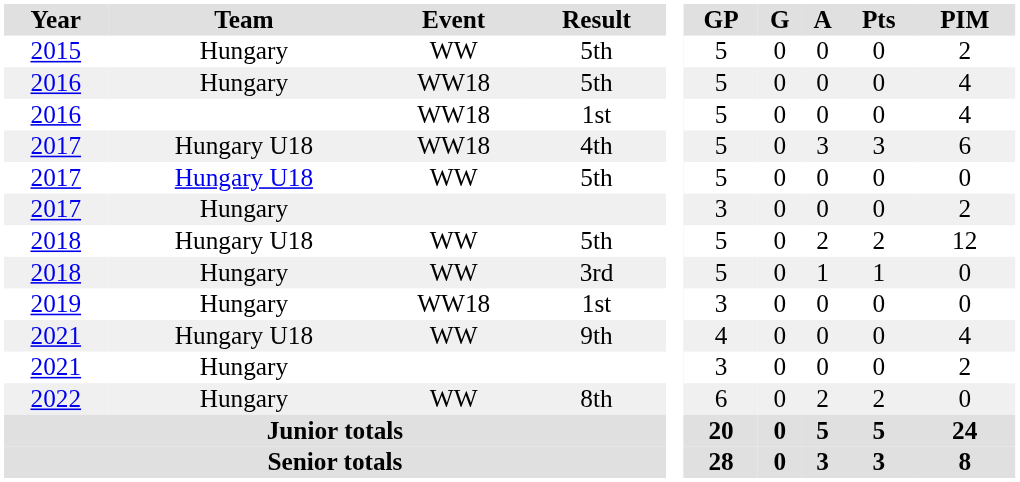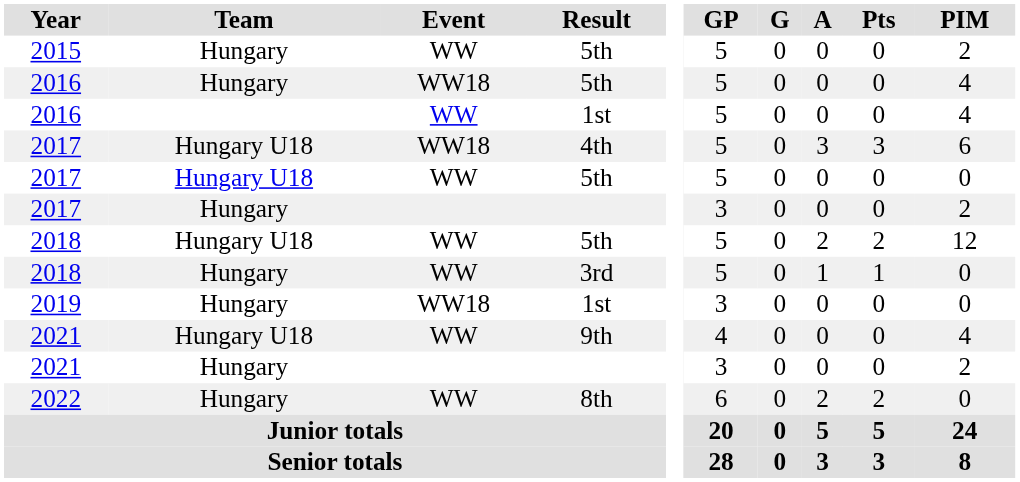2016 / 1st | Event: WW18 -> WW
